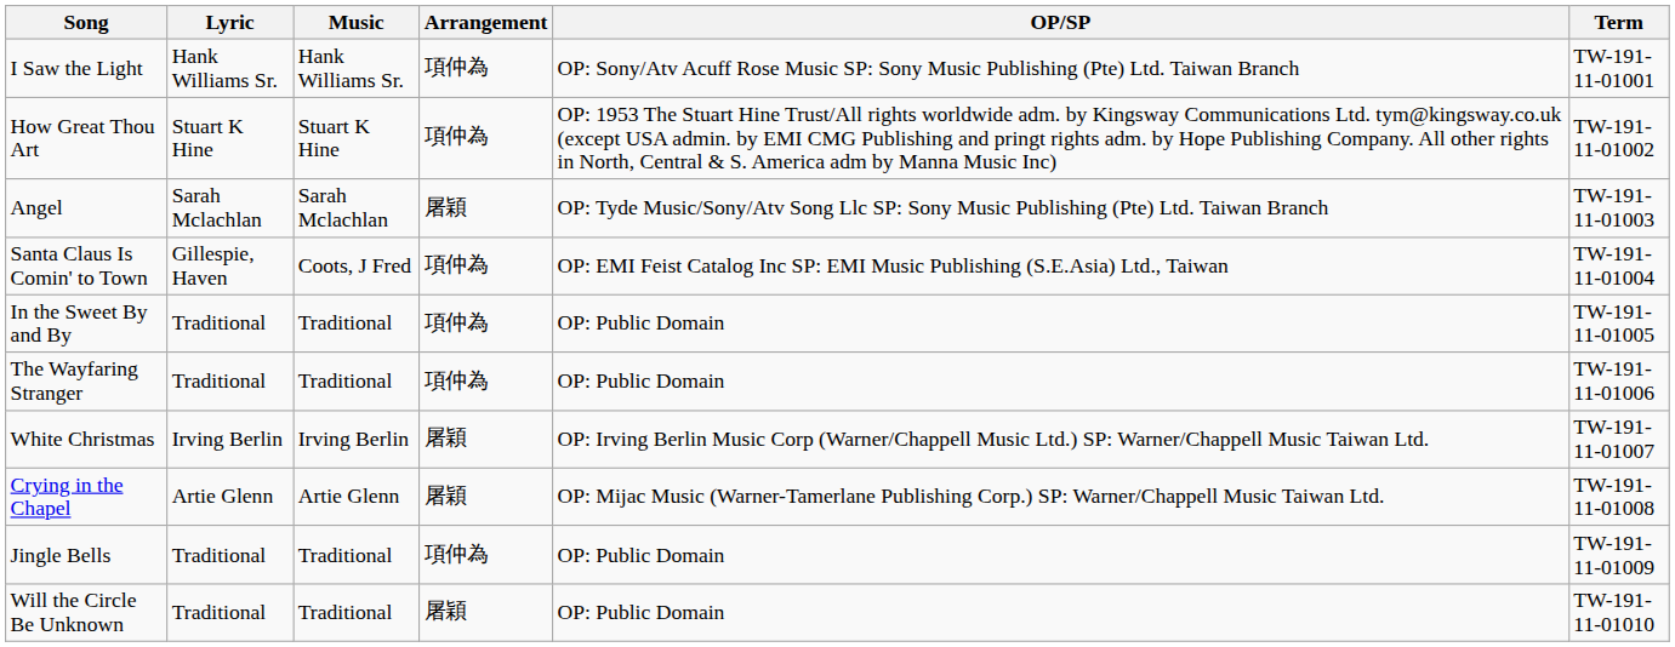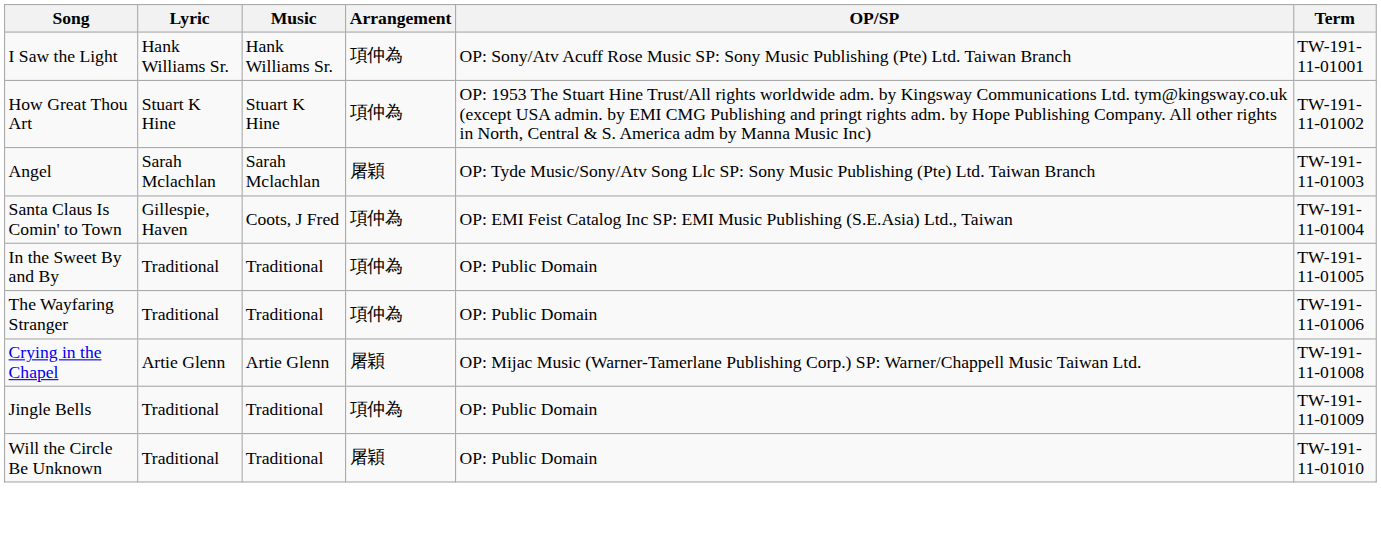- row: White Christmas | Irving Berlin | Irving Berlin | 屠穎 | OP: Irving Berlin Music Corp (Warner/Chappell Music Ltd.) SP: Warner/Chappell Music Taiwan Ltd. | TW-191-11-01007
